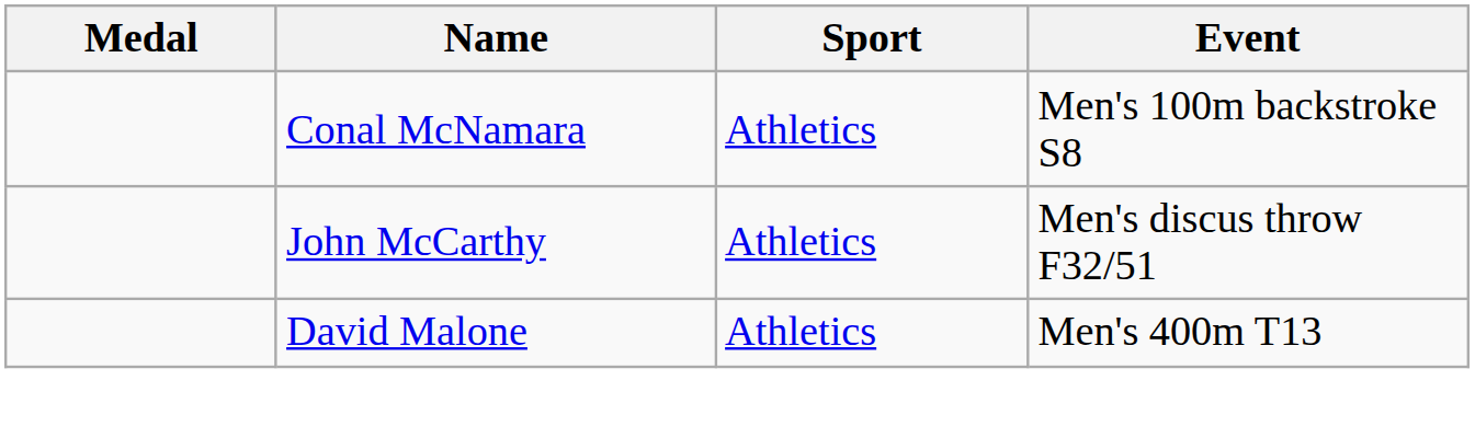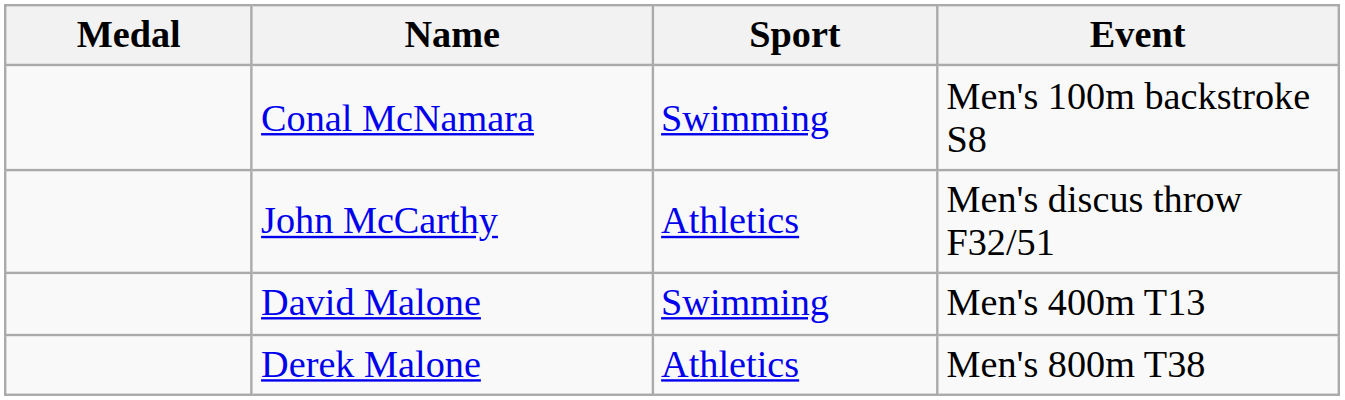Conal McNamara | Sport: Athletics -> Swimming
David Malone | Sport: Athletics -> Swimming
+ row: Derek Malone | Athletics | Men's 800m T38
